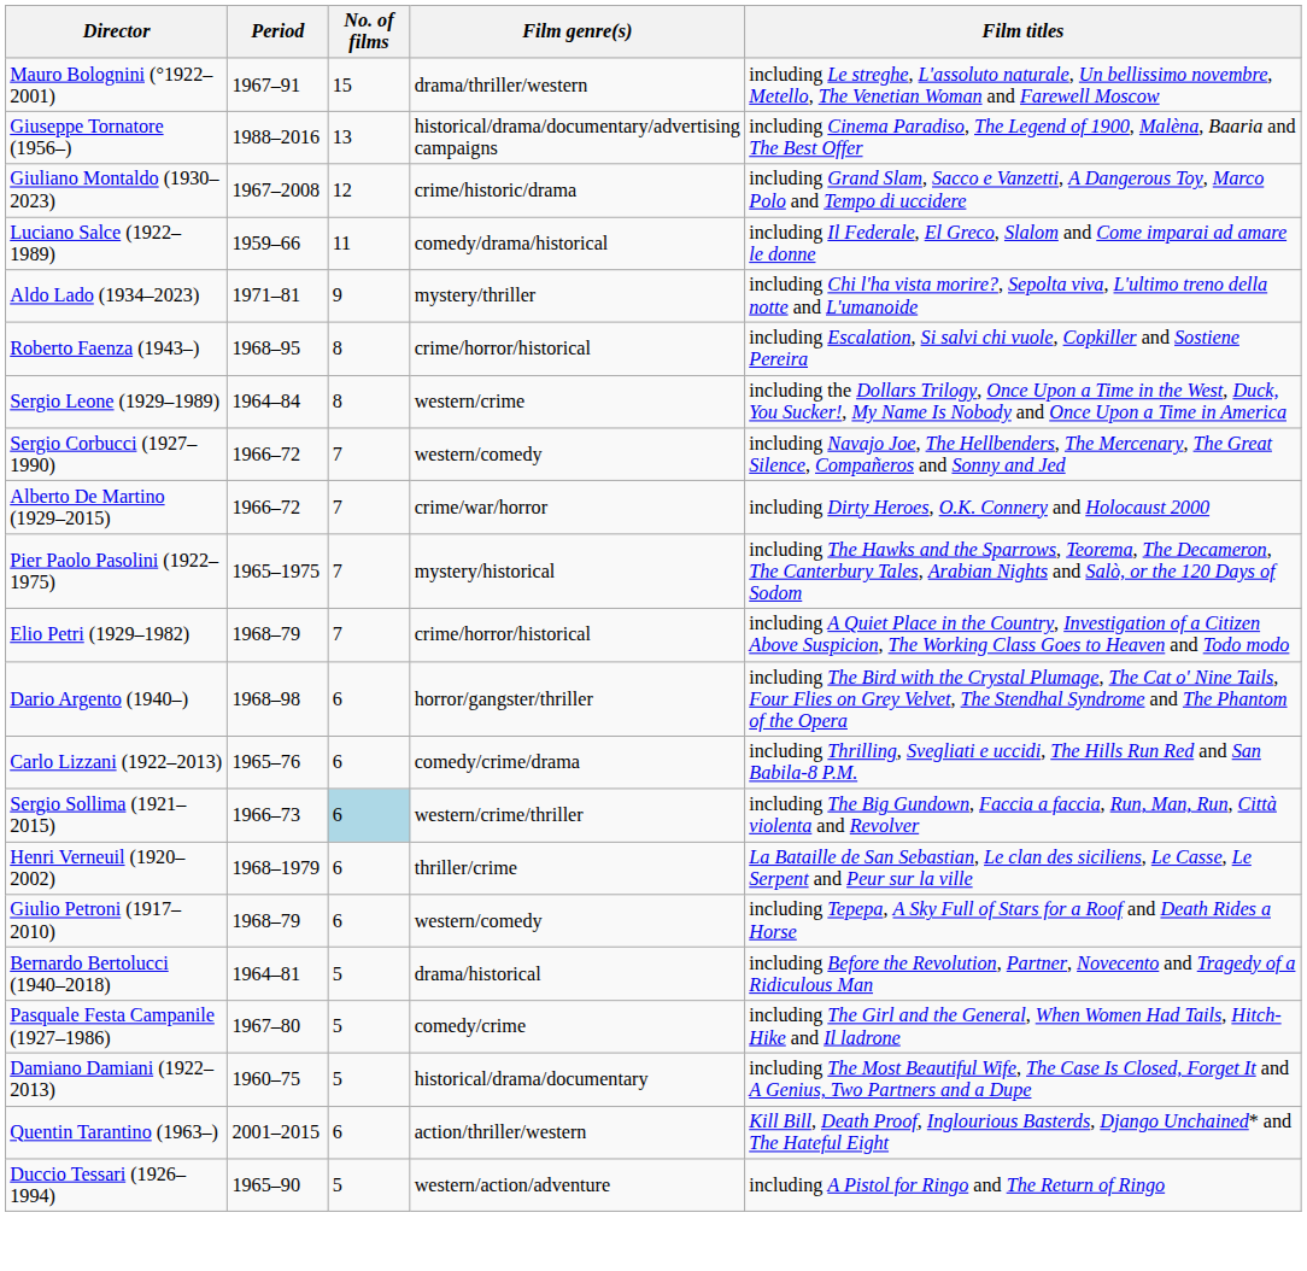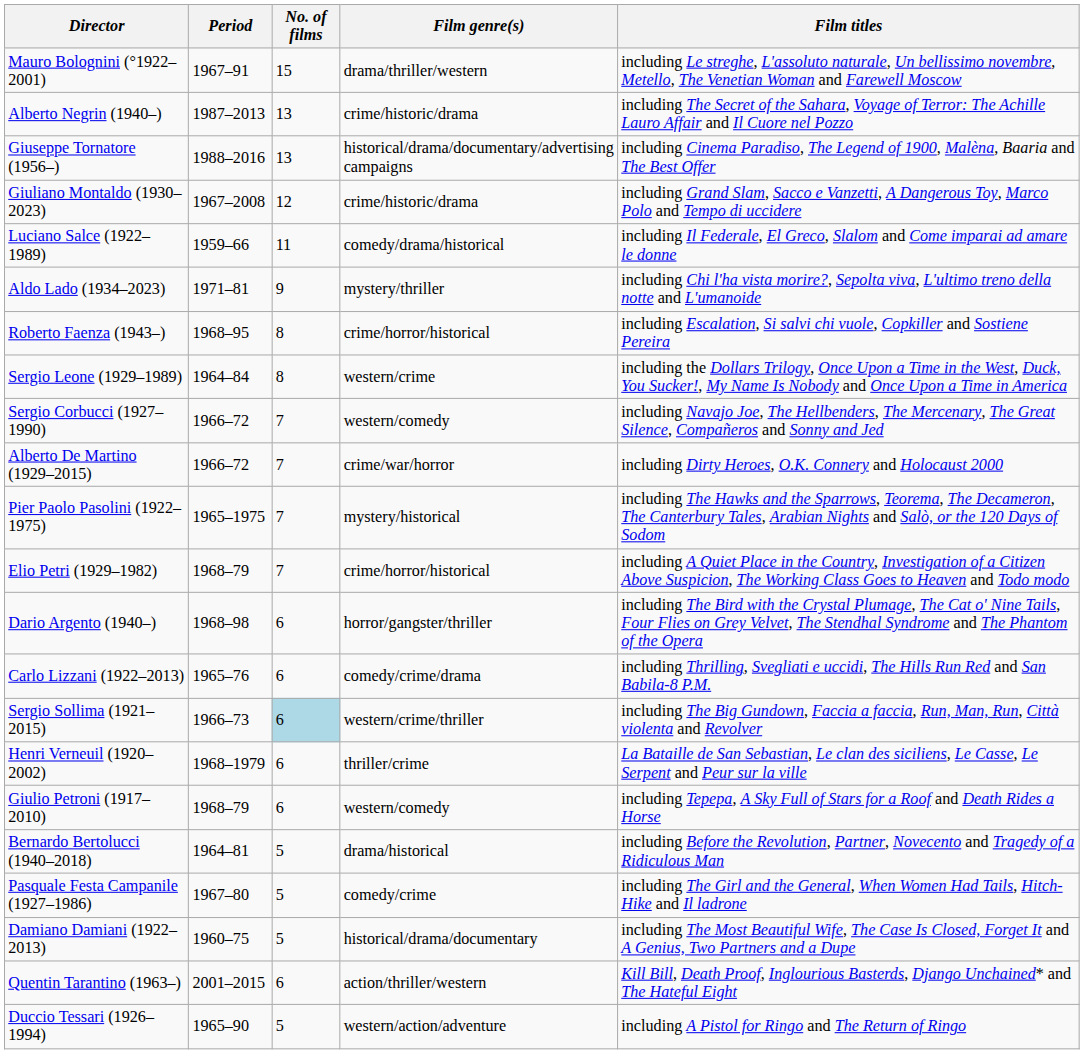+ row: Alberto Negrin (1940–) | 1987–2013 | 13 | crime/historic/drama | including The Secret of the Sahara, Voyage of Terror: The Achille Lauro Affair and Il Cuore nel Pozzo
